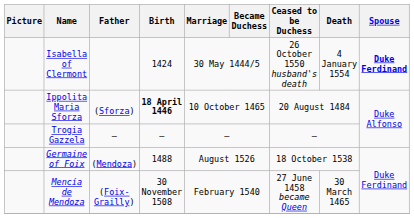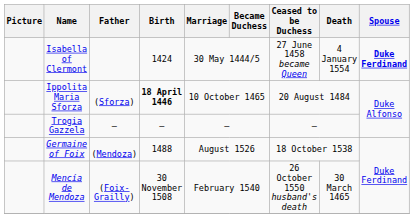Isabella of Clermont | Ceased to be Duchess: 26 October 1550 husband's death -> 27 June 1458 became Queen
Mencía de Mendoza | Ceased to be Duchess: 27 June 1458 became Queen -> 26 October 1550 husband's death
